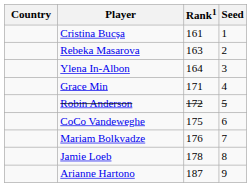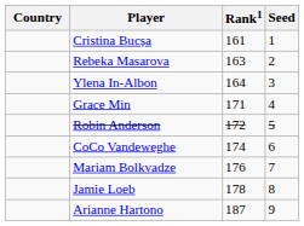CoCo Vandeweghe | Rank1: 175 -> 174
